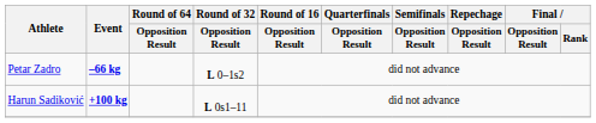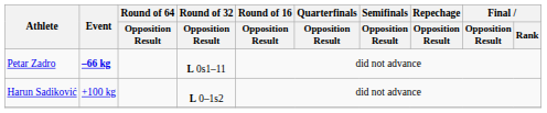Petar Zadro | Round of 32 / Opposition Result: L 0–1s2 -> L 0s1–11
Harun Sadiković | Event: bold -> normal
Harun Sadiković | Round of 32 / Opposition Result: L 0s1–11 -> L 0–1s2
